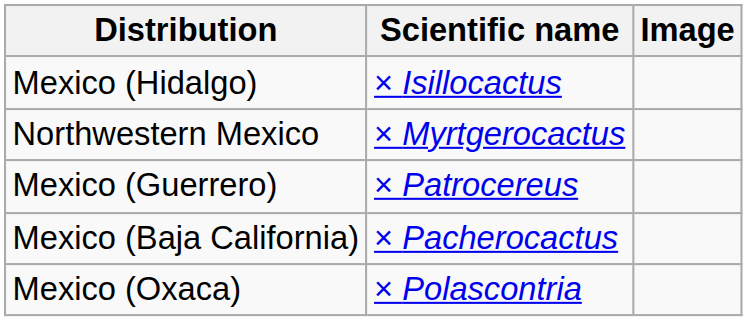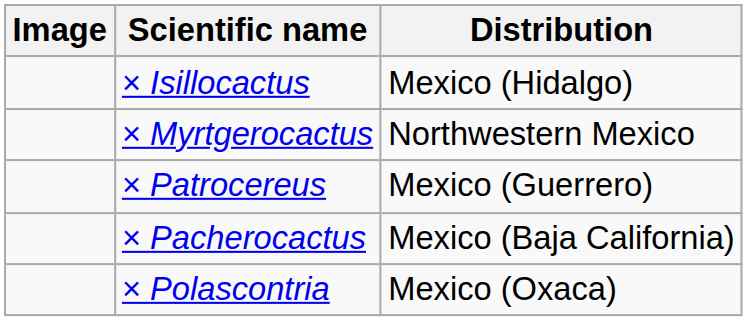columns swapped: Image <-> Distribution
